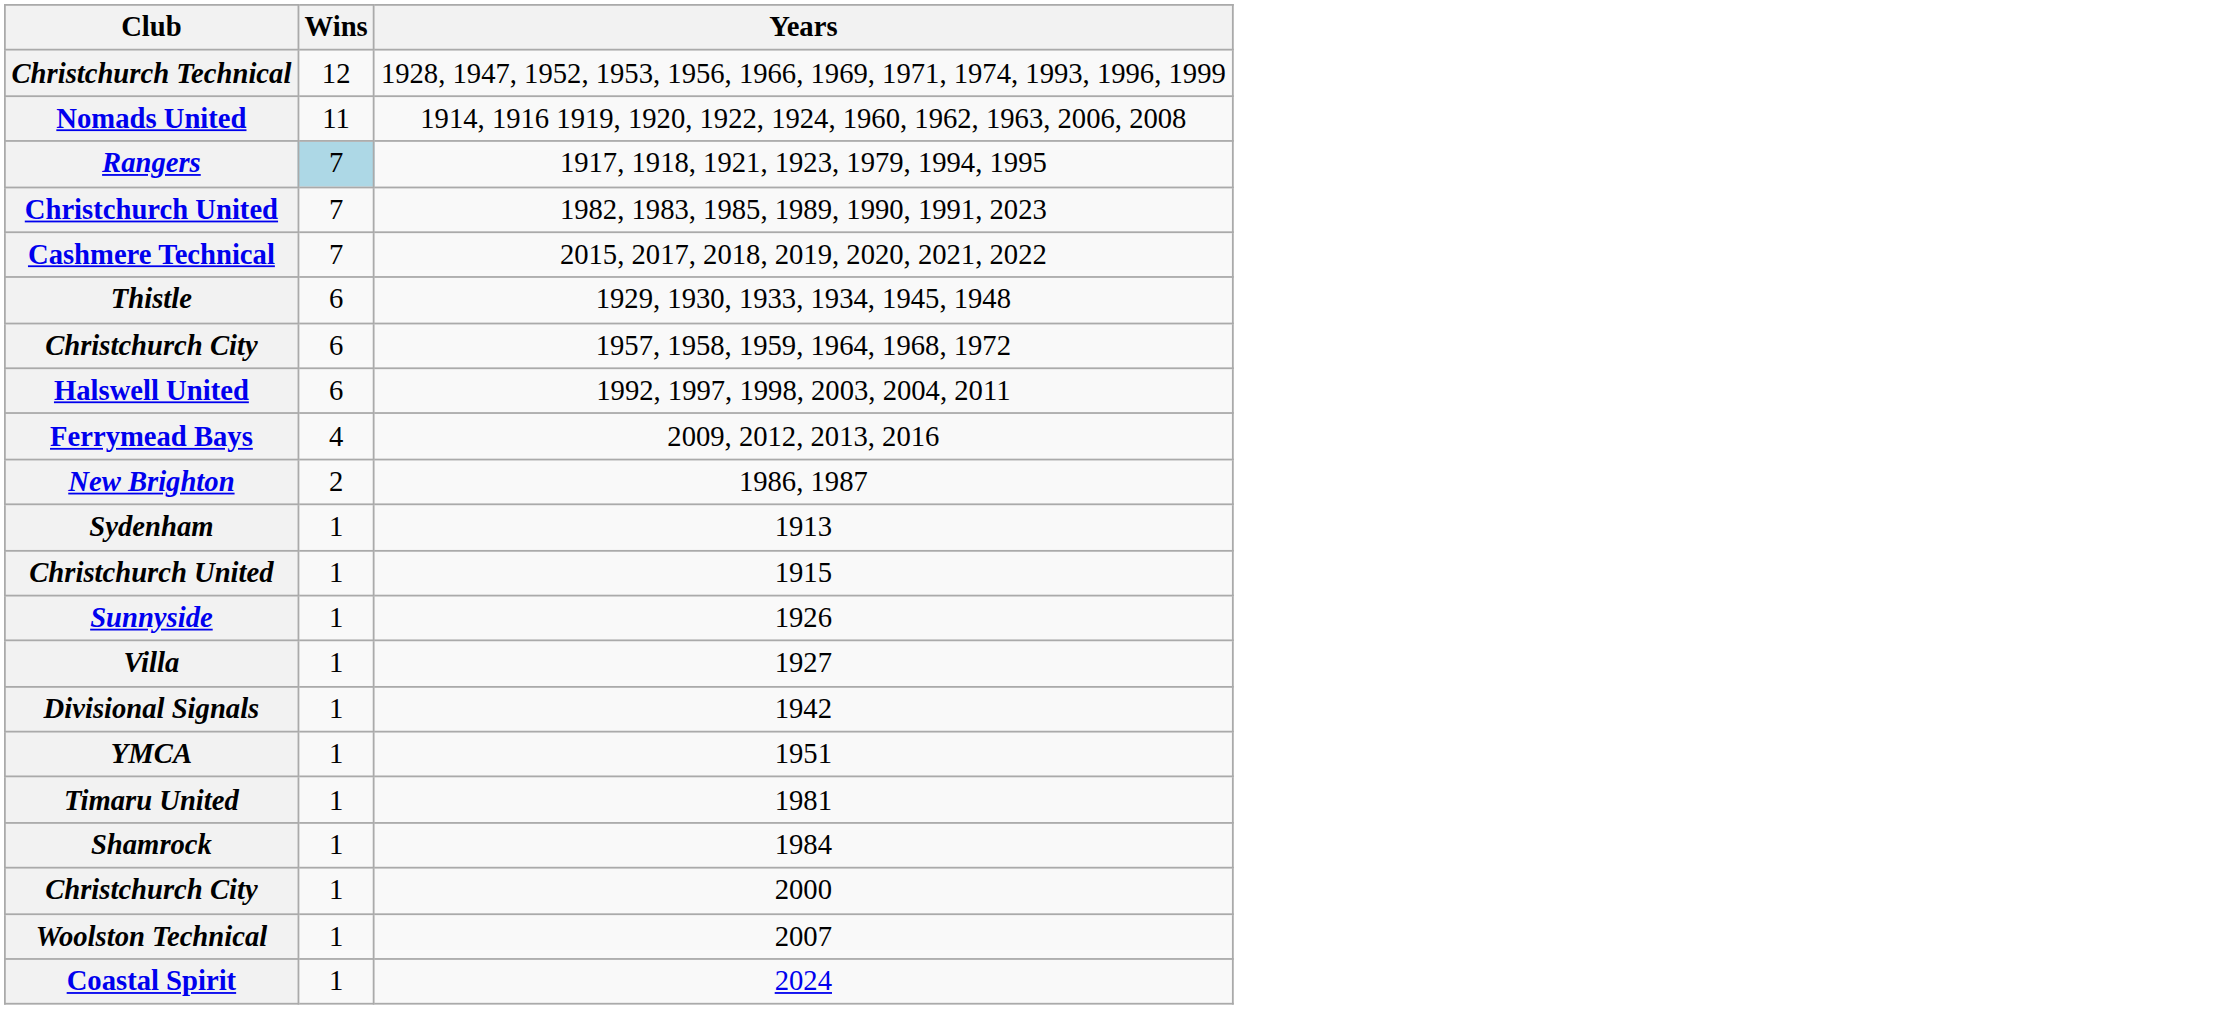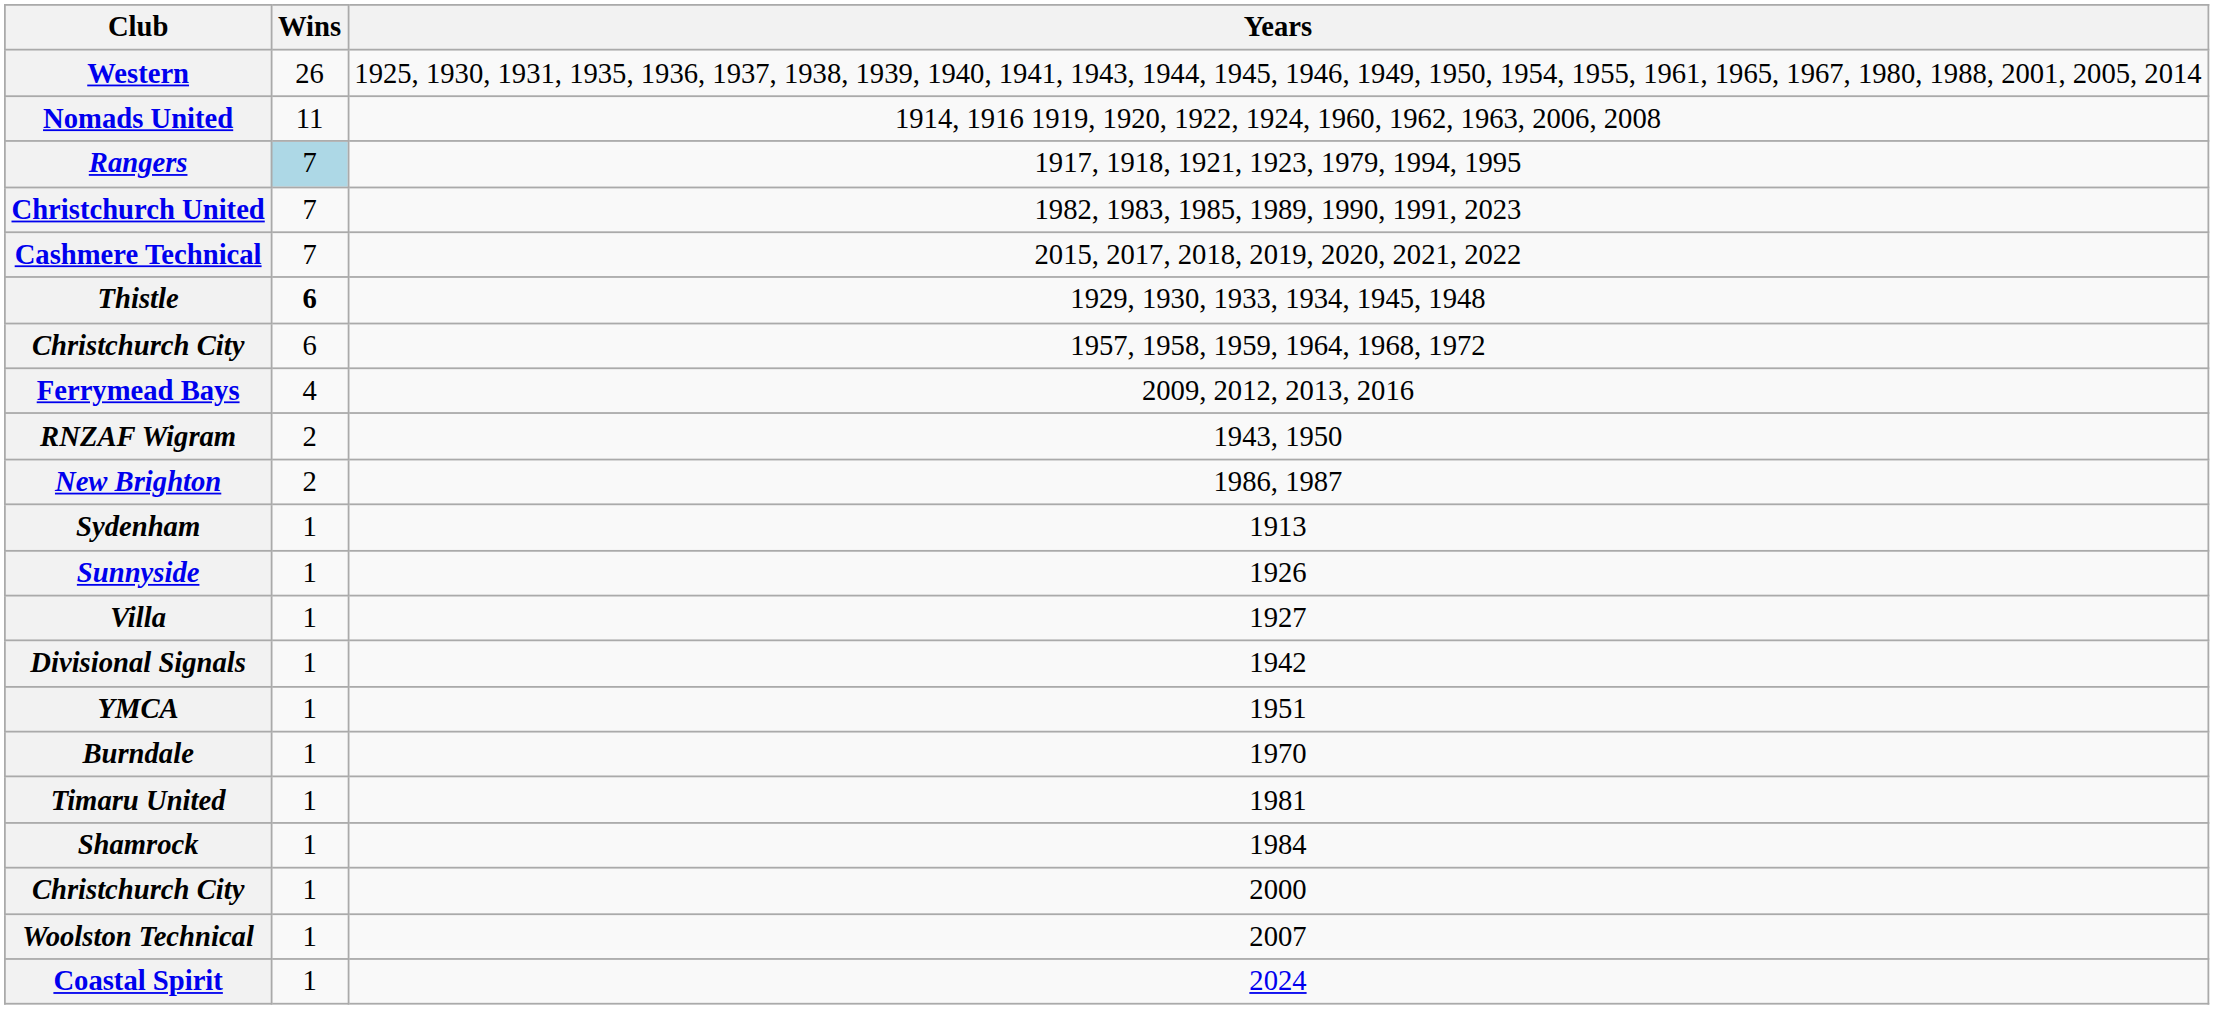+ row: Western | 26 | 1925, 1930, 1931, 1935, 1936, 1937, 1938, 1939, 1940, 1941, 1943, 1944, 1945, 1946, 1949, 1950, 1954, 1955, 1961, 1965, 1967, 1980, 1988, 2001, 2005, 2014
- row: Christchurch Technical | 12 | 1928, 1947, 1952, 1953, 1956, 1966, 1969, 1971, 1974, 1993, 1996, 1999
Thistle | Wins: normal -> bold
- row: Halswell United | 6 | 1992, 1997, 1998, 2003, 2004, 2011
+ row: RNZAF Wigram | 2 | 1943, 1950
- row: Christchurch United | 1 | 1915
+ row: Burndale | 1 | 1970
